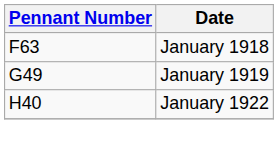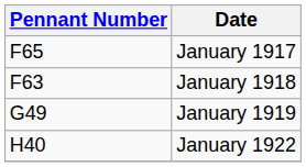+ row: F65 | January 1917
